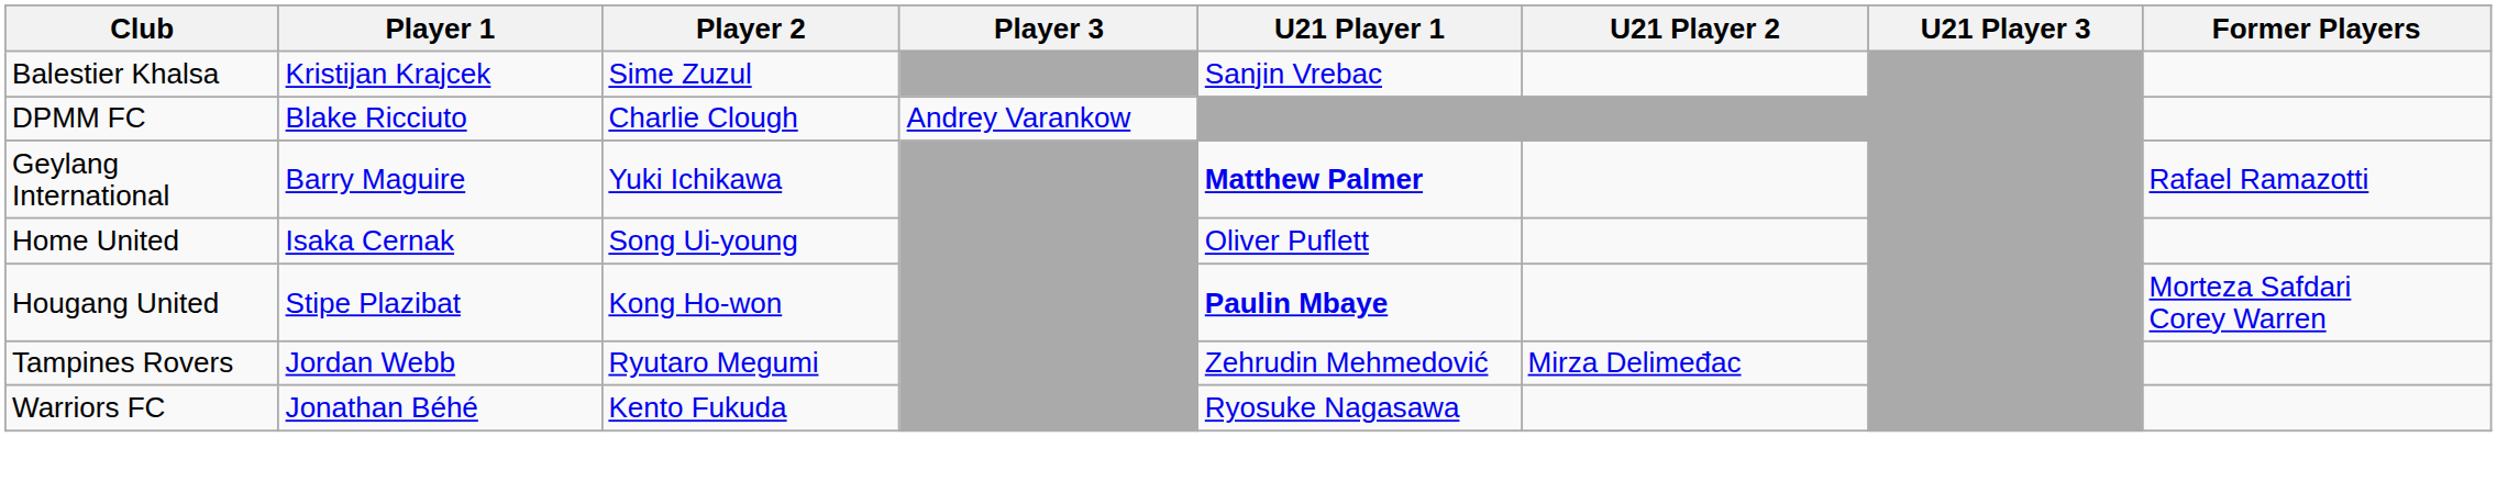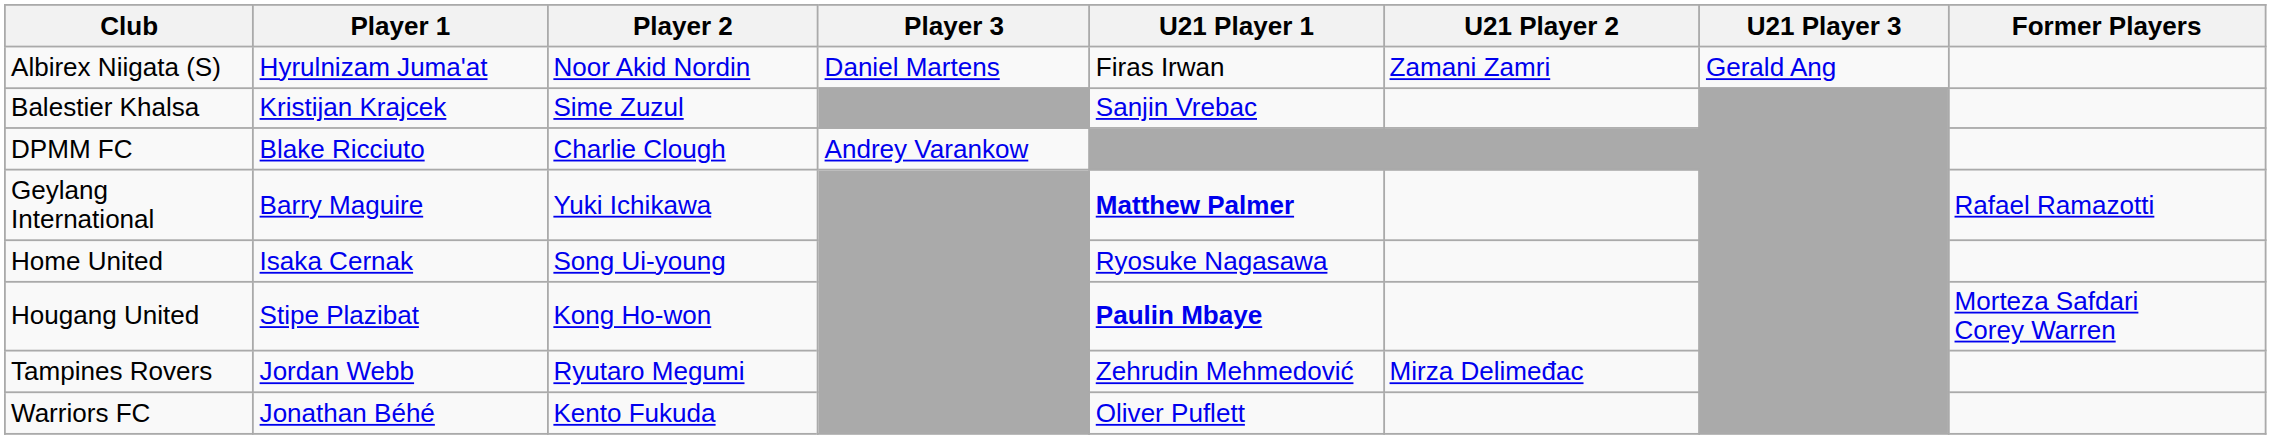+ row: Albirex Niigata (S) | Hyrulnizam Juma'at | Noor Akid Nordin | Daniel Martens | Firas Irwan | Zamani Zamri | Gerald Ang
Home United | U21 Player 1: Oliver Puflett -> Ryosuke Nagasawa
Warriors FC | U21 Player 1: Ryosuke Nagasawa -> Oliver Puflett
